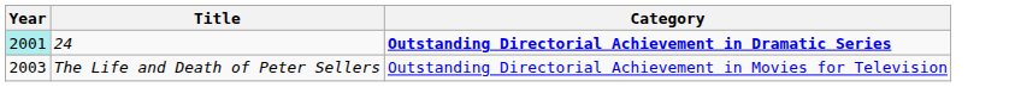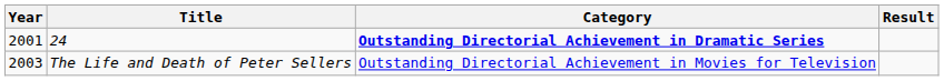+ column: Result
24 | Year: paleturquoise background -> no background
